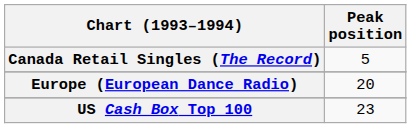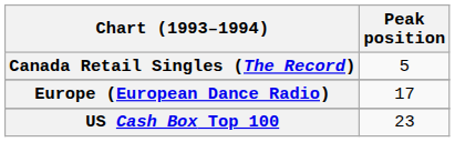Europe (European Dance Radio) | Peak position: 20 -> 17
